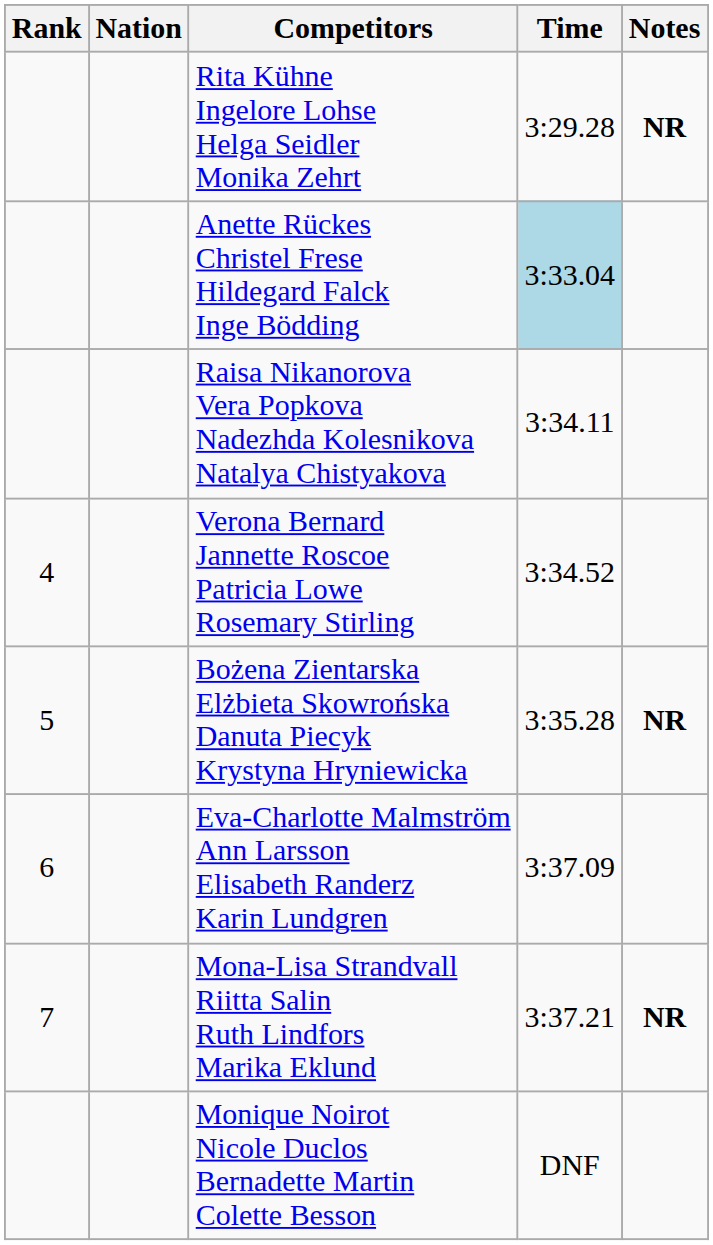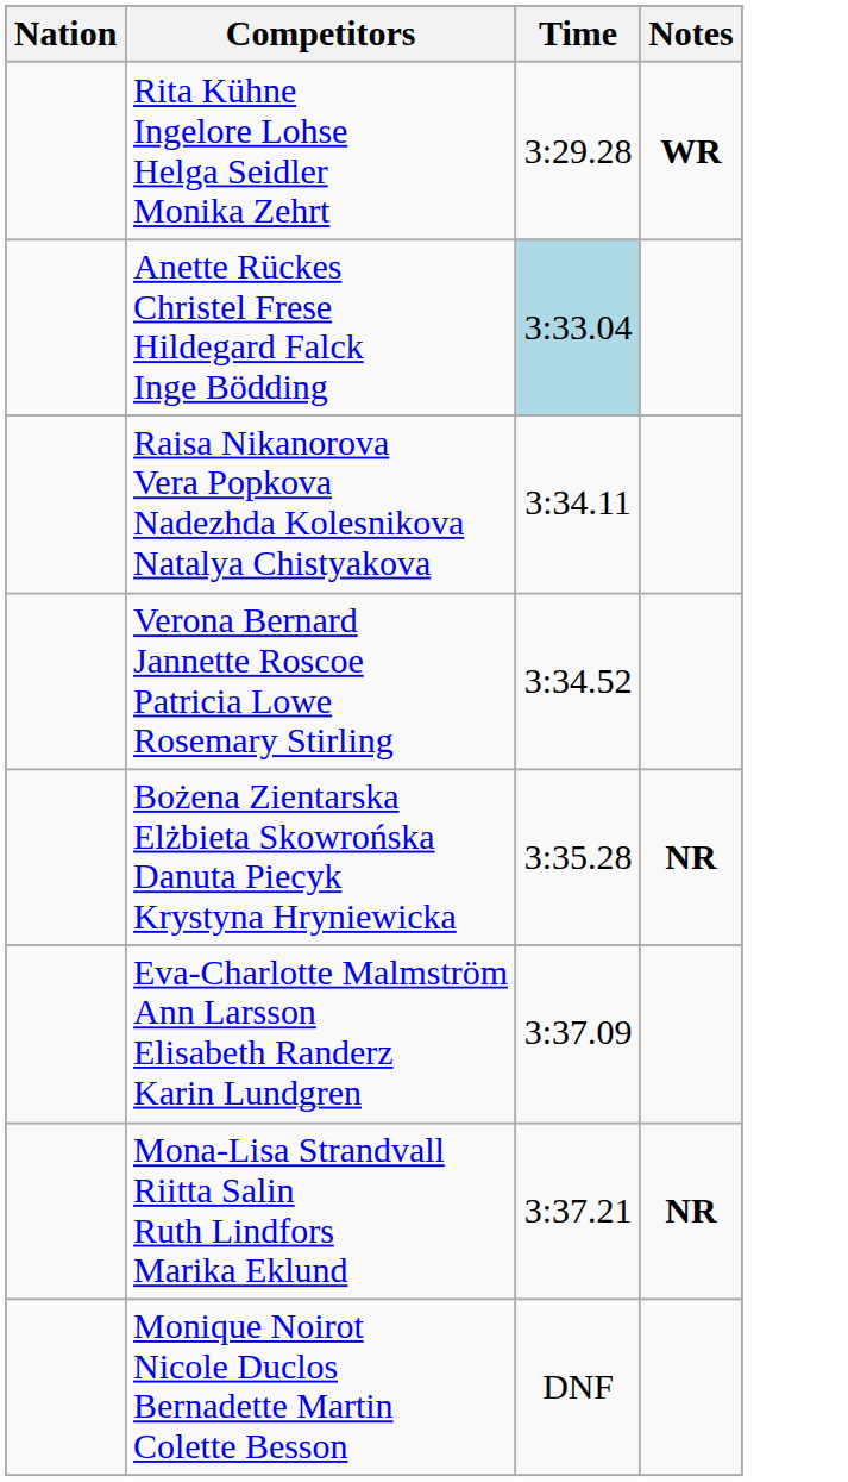- column: Rank | 4 | 5 | 6 | 7
Rita Kühne Ingelore Lohse Helga Seidler Monika Zehrt | Notes: NR -> WR
